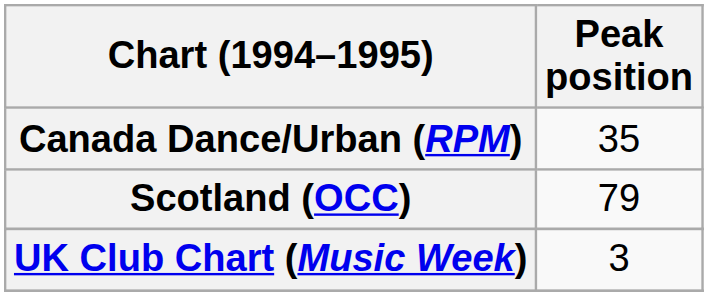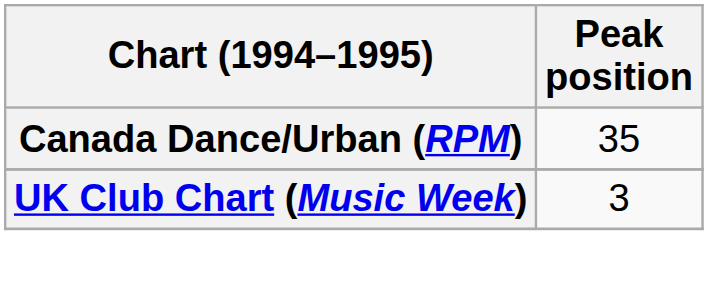- row: Scotland (OCC) | 79
